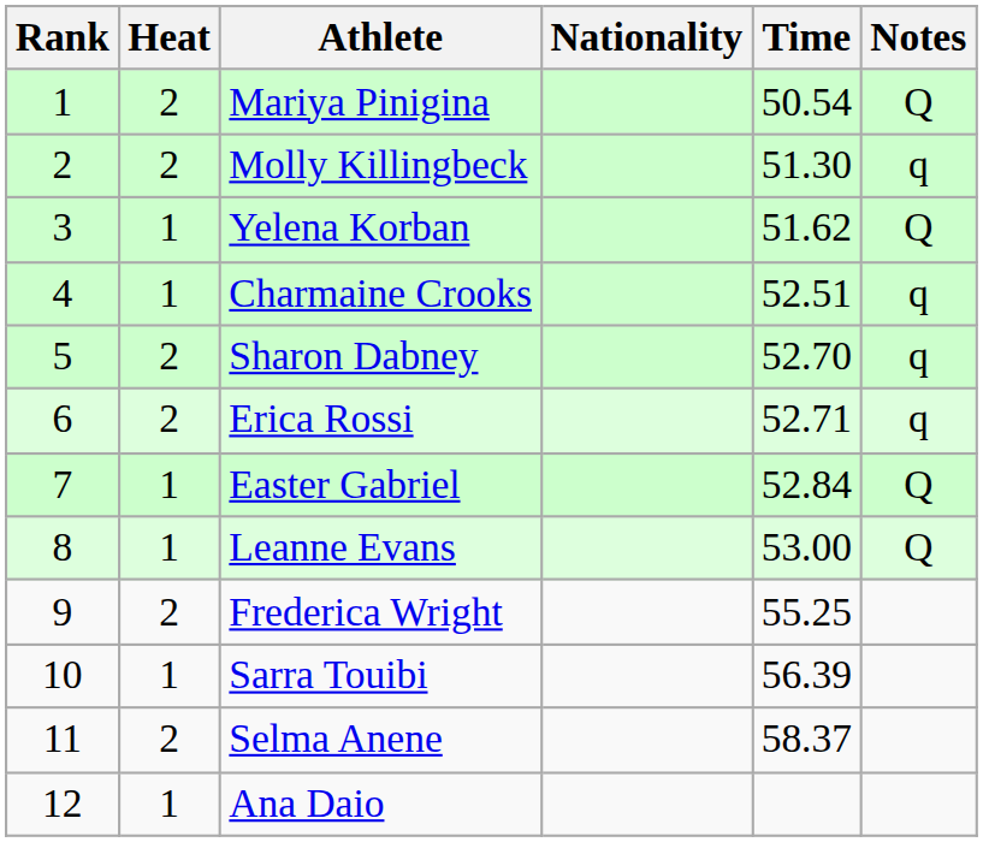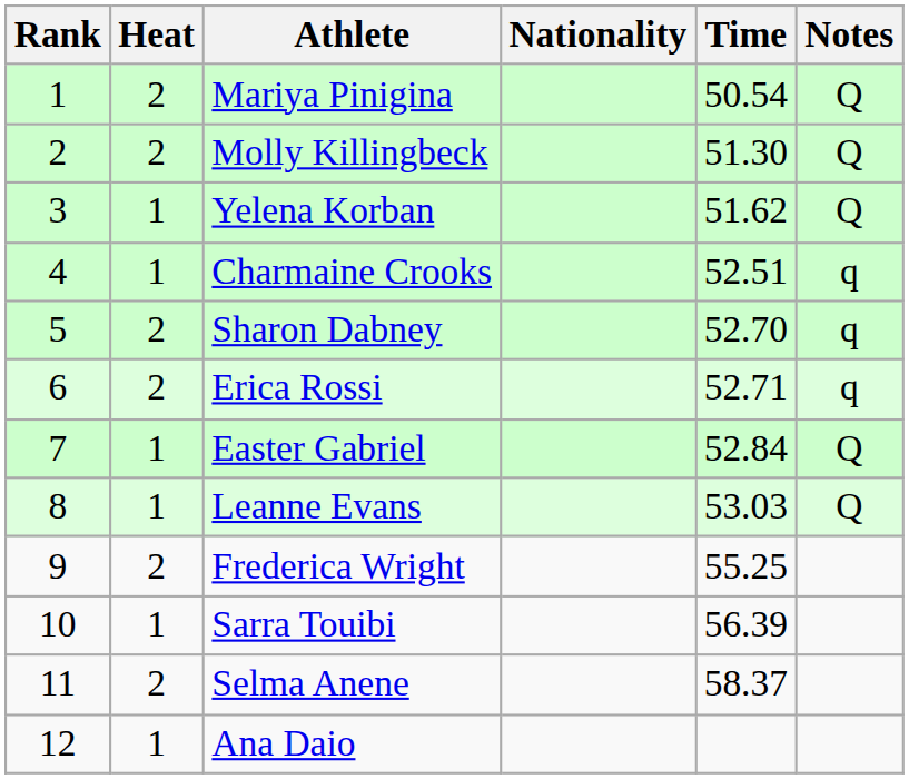Molly Killingbeck | Notes: q -> Q
Leanne Evans | Time: 53.00 -> 53.03
